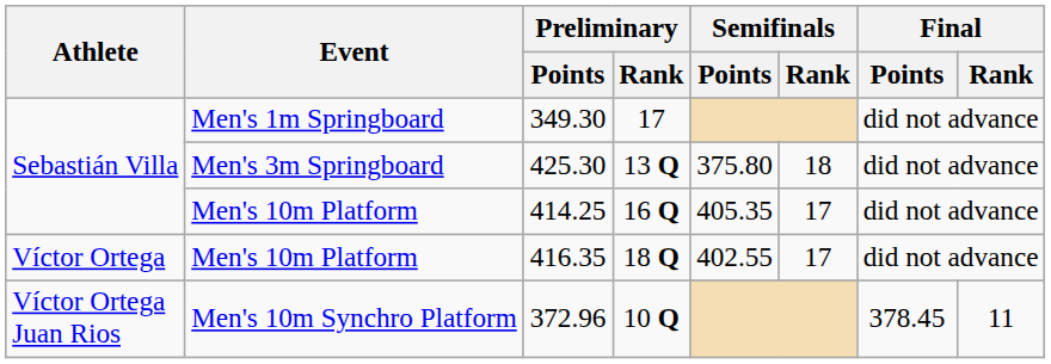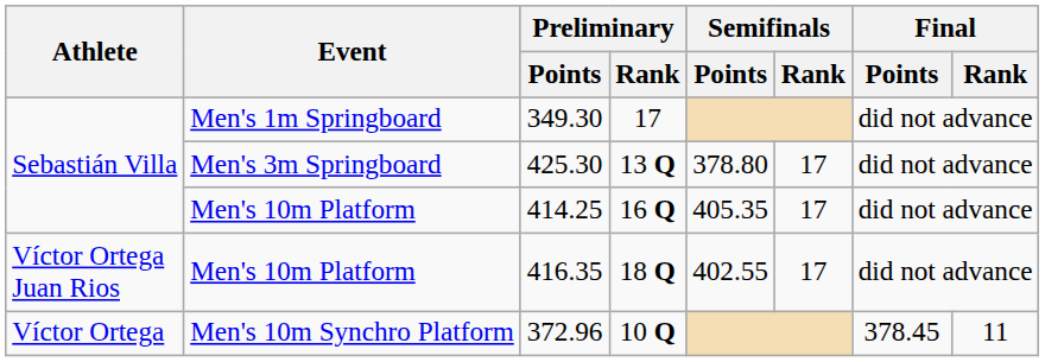425.30 | Semifinals / Points: 375.80 -> 378.80
425.30 | Semifinals / Rank: 18 -> 17
416.35 | Athlete: Víctor Ortega -> Víctor Ortega Juan Rios
372.96 | Athlete: Víctor Ortega Juan Rios -> Víctor Ortega
